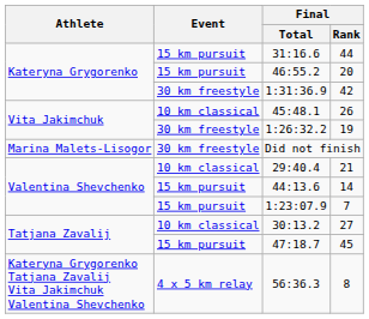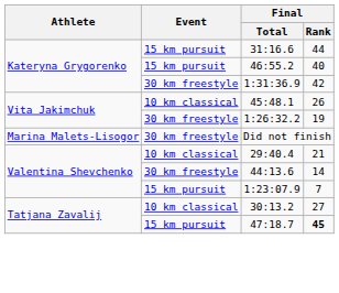46:55.2 | Final / Rank: 20 -> 40
44:13.6 | Event: 15 km pursuit -> 30 km freestyle
47:18.7 | Final / Rank: normal -> bold
- row: Kateryna Grygorenko Tatjana Zavalij Vita Jakimchuk Valentina Shevchenko | 4 x 5 km relay | 56:36.3 | 8
